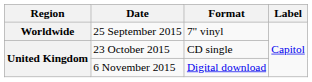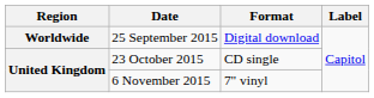25 September 2015 | Format: 7" vinyl -> Digital download
6 November 2015 | Format: Digital download -> 7" vinyl
